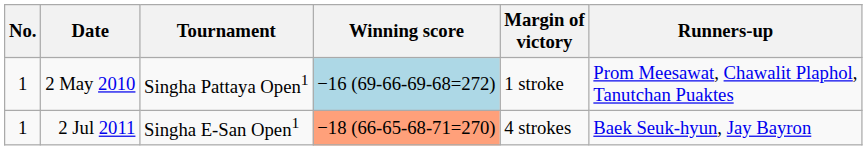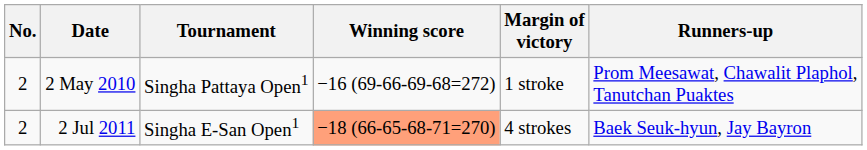2 May 2010 | No.: 1 -> 2
2 May 2010 | Winning score: lightblue background -> no background
2 Jul 2011 | No.: 1 -> 2
